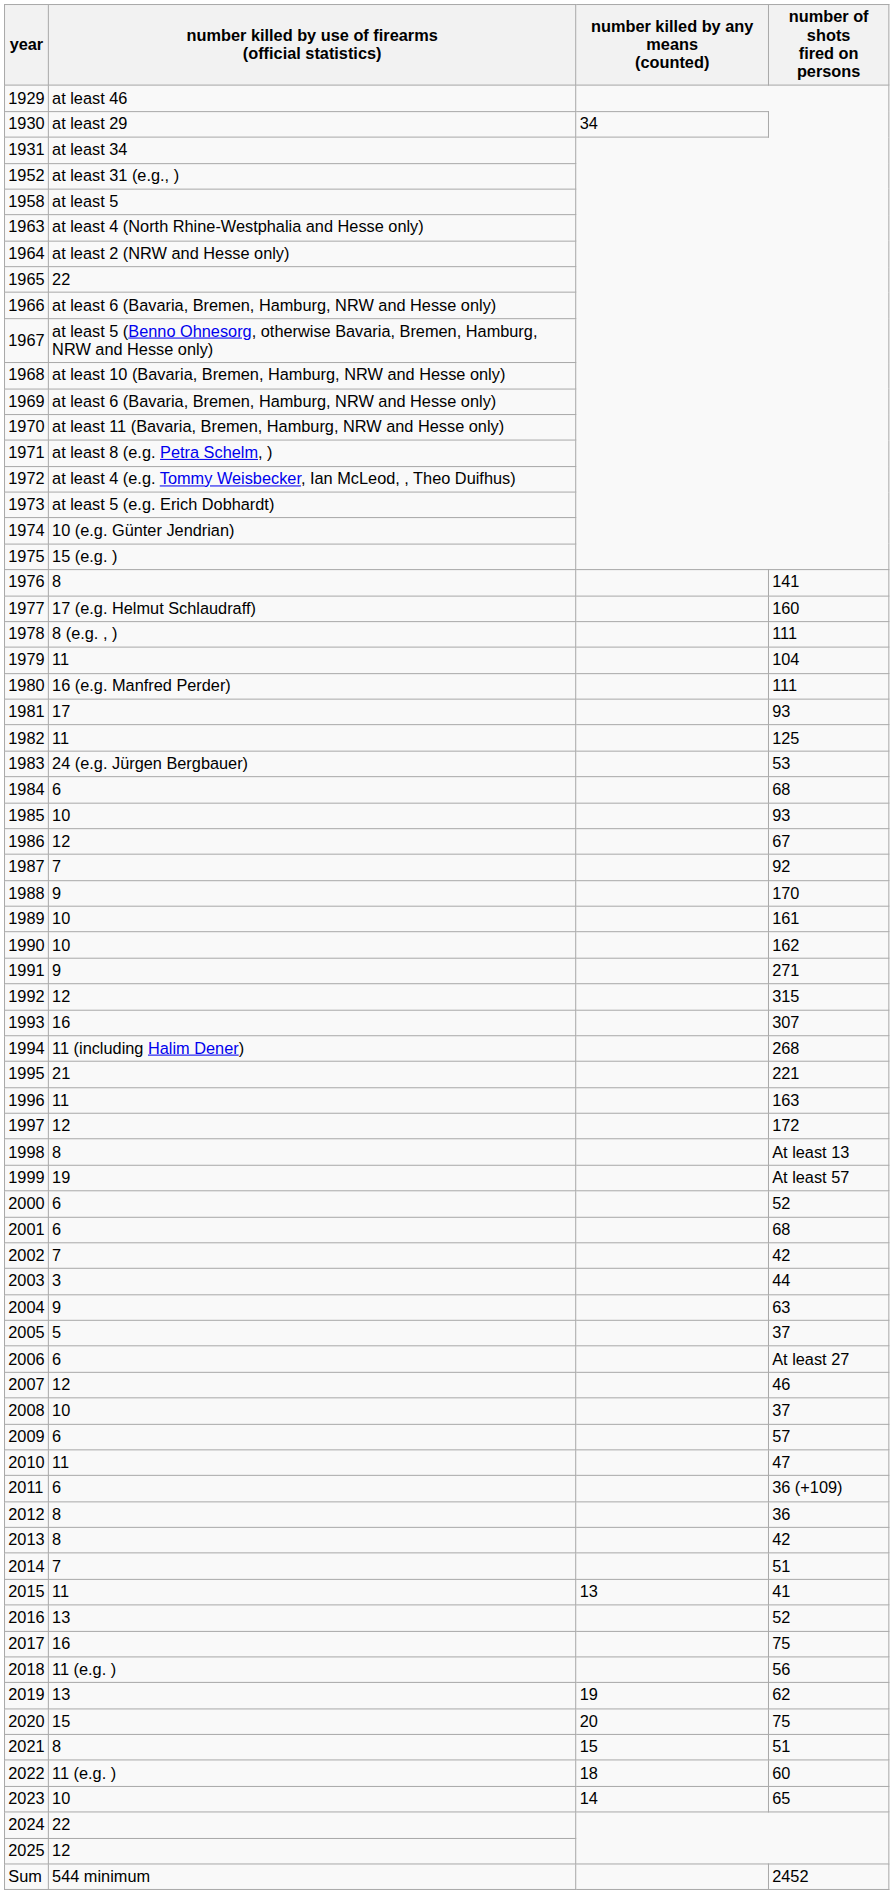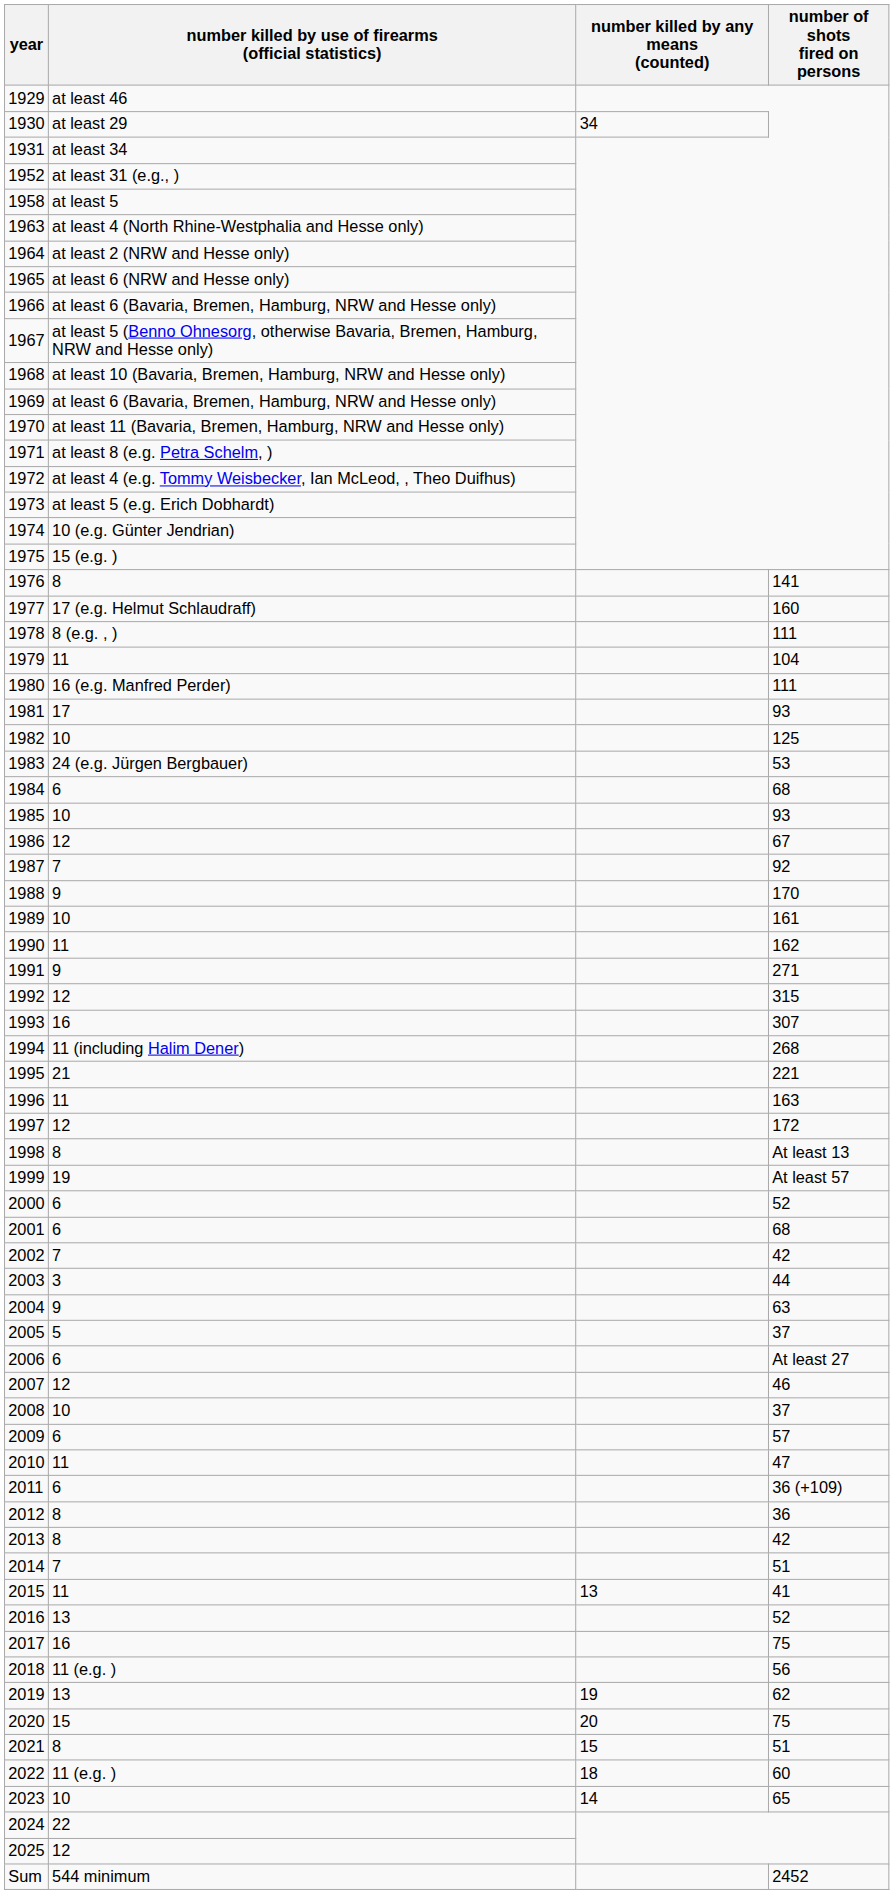1965 | number killed by use of firearms (official statistics): 22 -> at least 6 (NRW and Hesse only)
1982 | number killed by use of firearms (official statistics): 11 -> 10
1990 | number killed by use of firearms (official statistics): 10 -> 11
